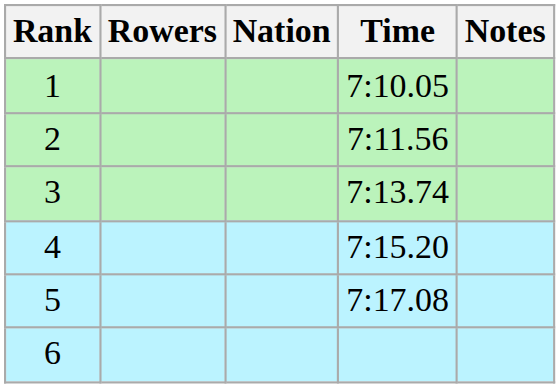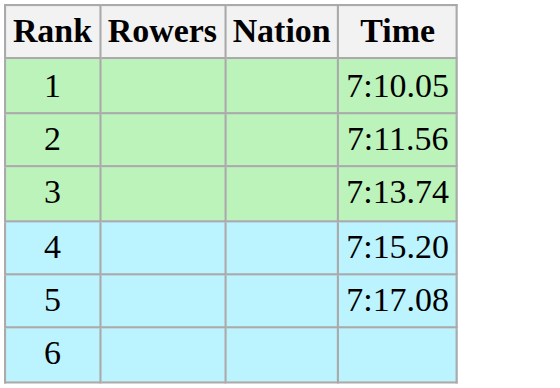- column: Notes
